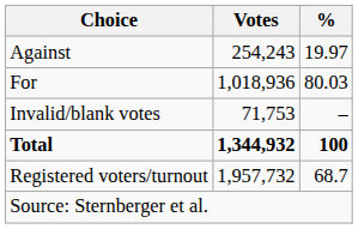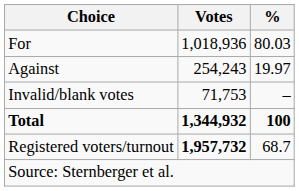rows swapped: For <-> Against
Registered voters/turnout | Votes: normal -> bold
